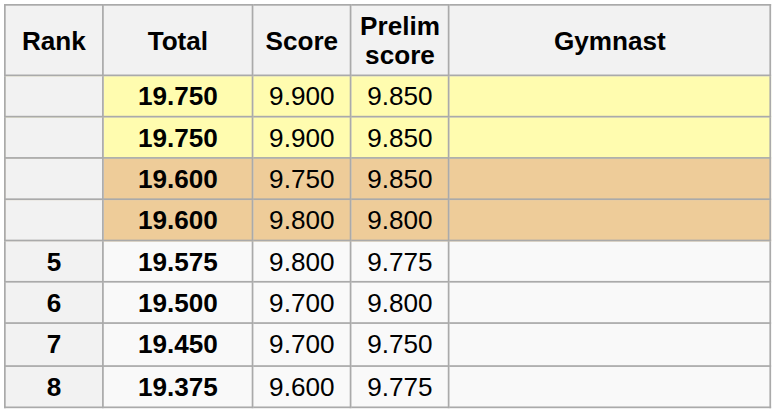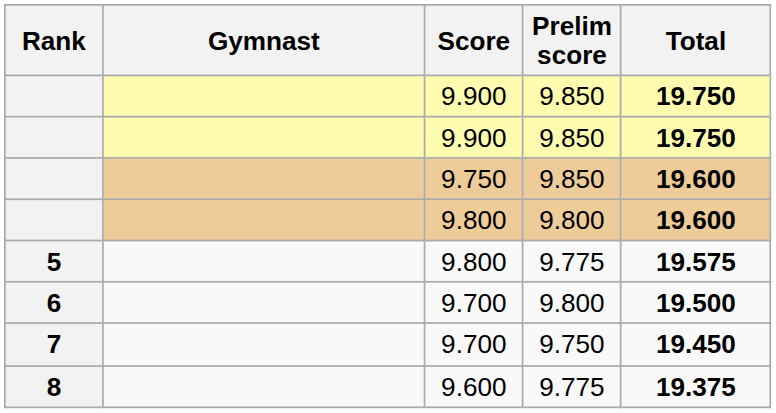columns swapped: Gymnast <-> Total
